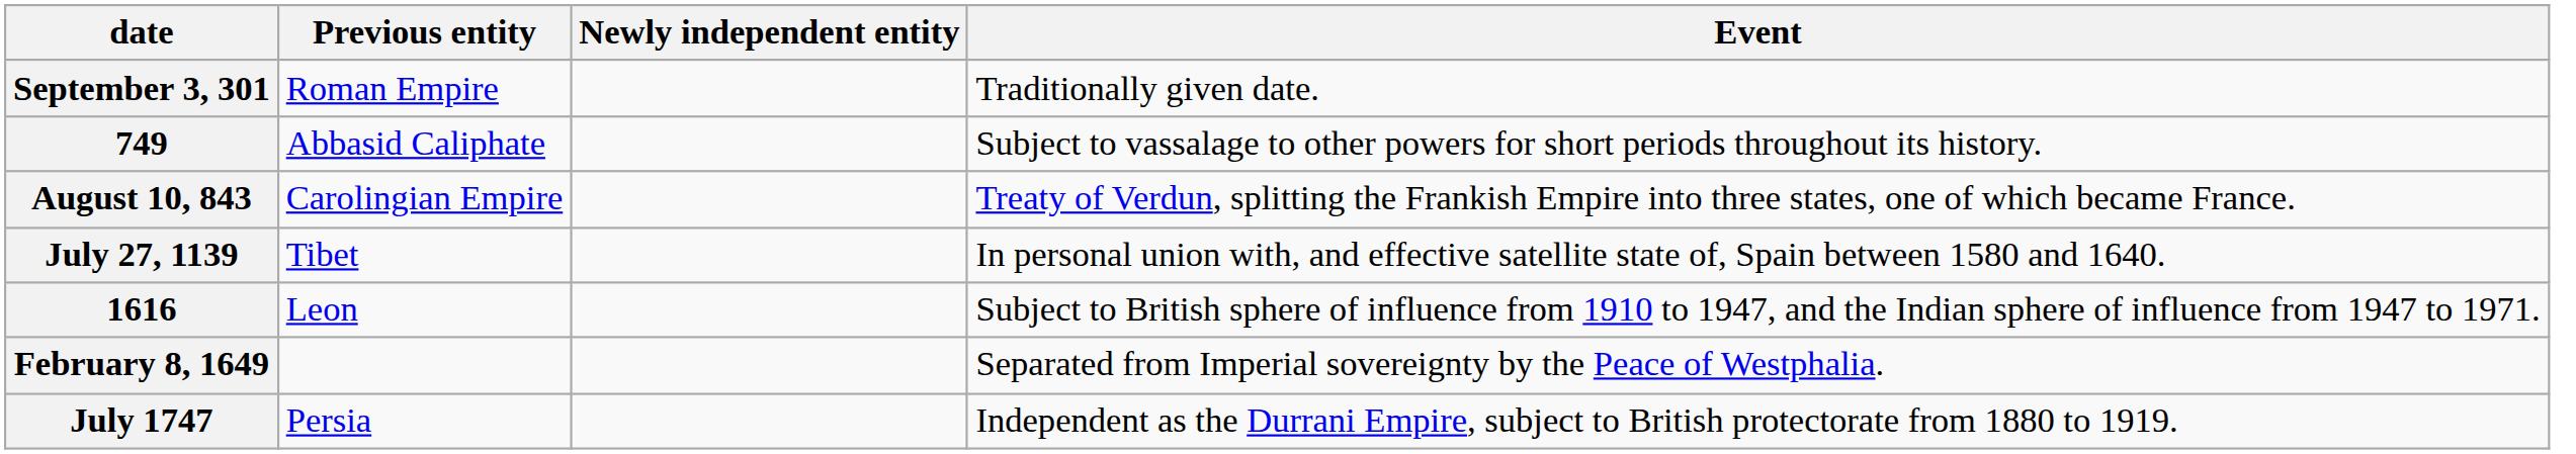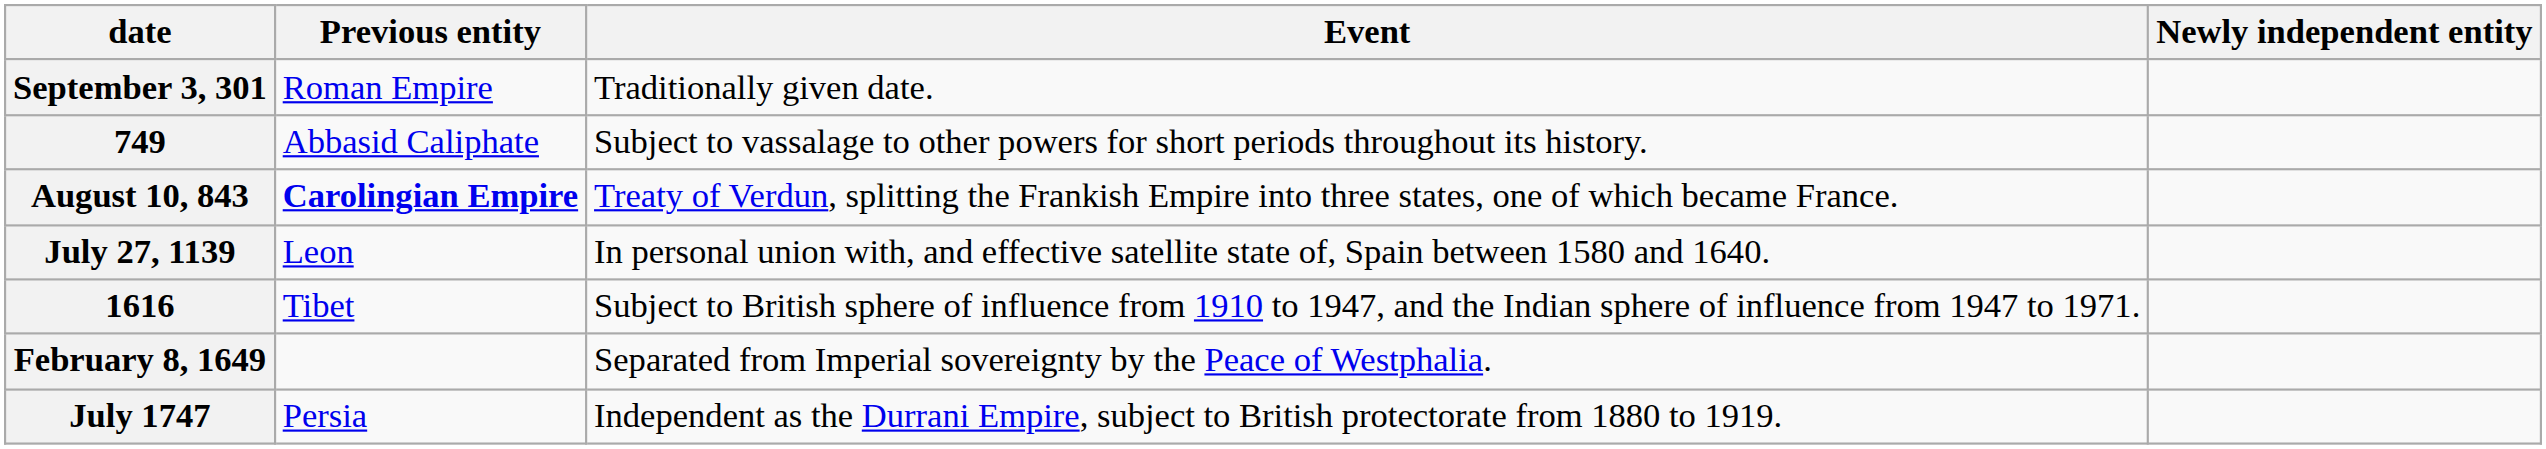columns swapped: Newly independent entity <-> Event
August 10, 843 | Previous entity: normal -> bold
July 27, 1139 | Previous entity: Tibet -> Leon
1616 | Previous entity: Leon -> Tibet
